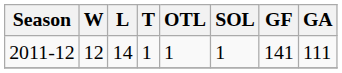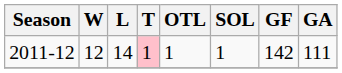2011-12 | T: no background -> pink background
2011-12 | GF: 141 -> 142
